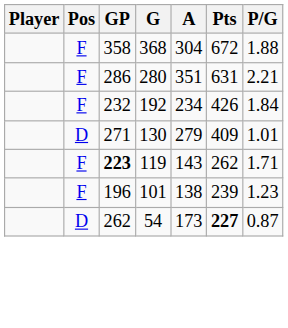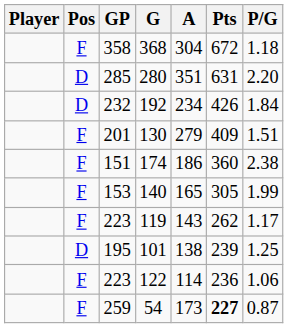368 | P/G: 1.88 -> 1.18
280 | Pos: F -> D
280 | GP: 286 -> 285
280 | P/G: 2.21 -> 2.20
192 | Pos: F -> D
130 | Pos: D -> F
130 | GP: 271 -> 201
130 | P/G: 1.01 -> 1.51
+ row: F | 151 | 174 | 186 | 360 | 2.38
+ row: F | 153 | 140 | 165 | 305 | 1.99
119 | GP: bold -> normal
119 | P/G: 1.71 -> 1.17
101 | Pos: F -> D
101 | GP: 196 -> 195
101 | P/G: 1.23 -> 1.25
+ row: F | 223 | 122 | 114 | 236 | 1.06
54 | Pos: D -> F
54 | GP: 262 -> 259
